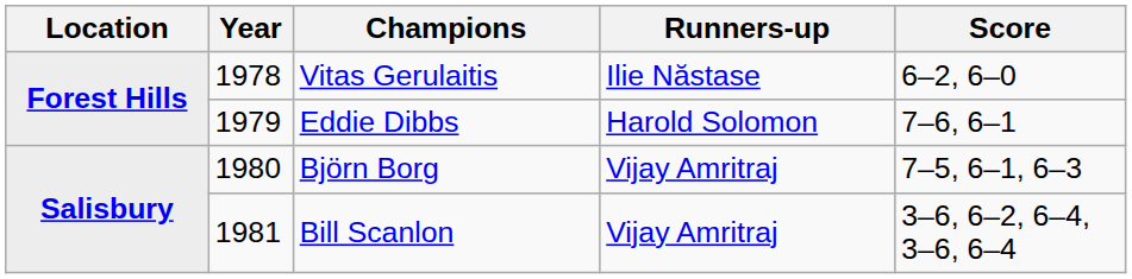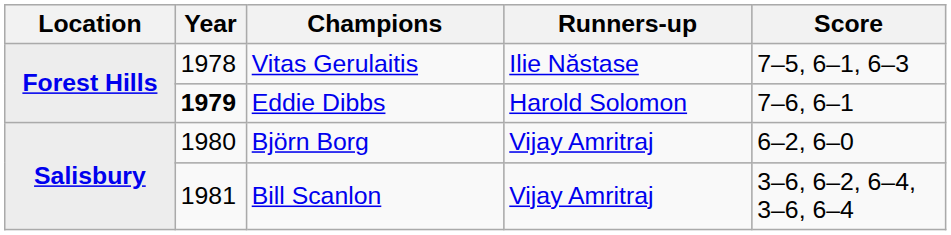Vitas Gerulaitis | Score: 6–2, 6–0 -> 7–5, 6–1, 6–3
Eddie Dibbs | Year: normal -> bold
Björn Borg | Score: 7–5, 6–1, 6–3 -> 6–2, 6–0
